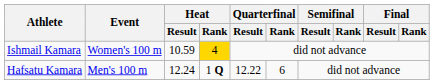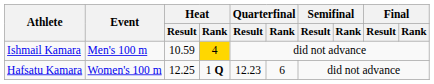Ishmail Kamara | Event: Women's 100 m -> Men's 100 m
Hafsatu Kamara | Event: Men's 100 m -> Women's 100 m
Hafsatu Kamara | Heat / Result: 12.24 -> 12.25
Hafsatu Kamara | Quarterfinal / Result: 12.22 -> 12.23
